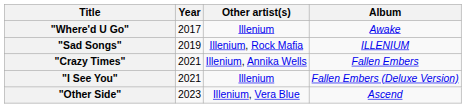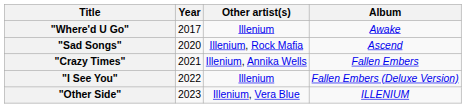"Sad Songs" | Year: 2019 -> 2020
"Sad Songs" | Album: ILLENIUM -> Ascend
"I See You" | Year: 2021 -> 2022
"Other Side" | Album: Ascend -> ILLENIUM
